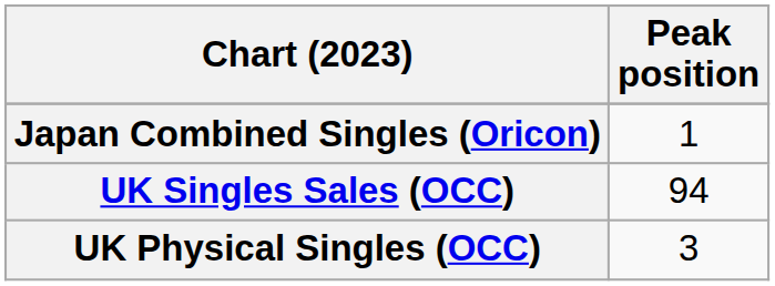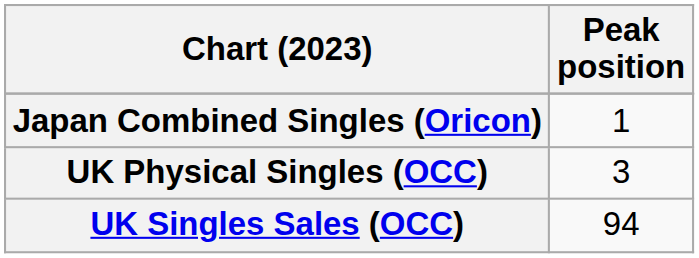rows swapped: UK Physical Singles (OCC) <-> UK Singles Sales (OCC)
